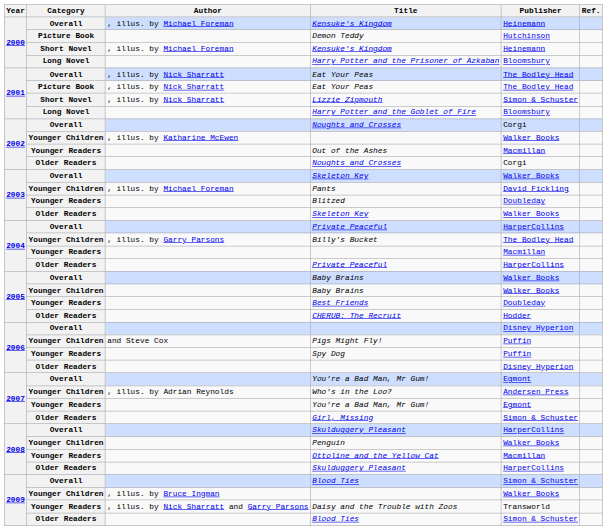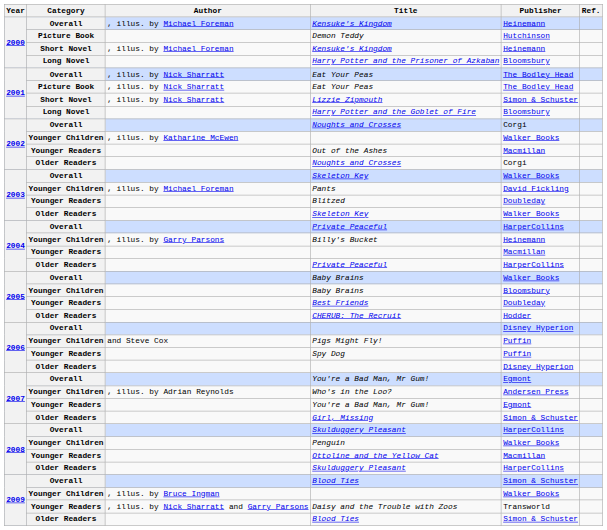Billy's Bucket | Publisher: The Bodley Head -> Heinemann
Younger Children / Baby Brains | Publisher: Walker Books -> Bloomsbury
